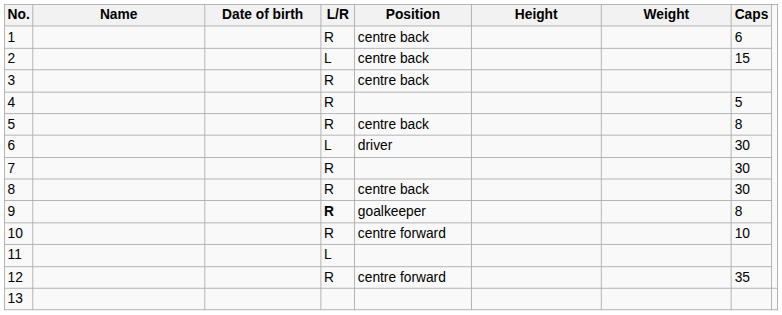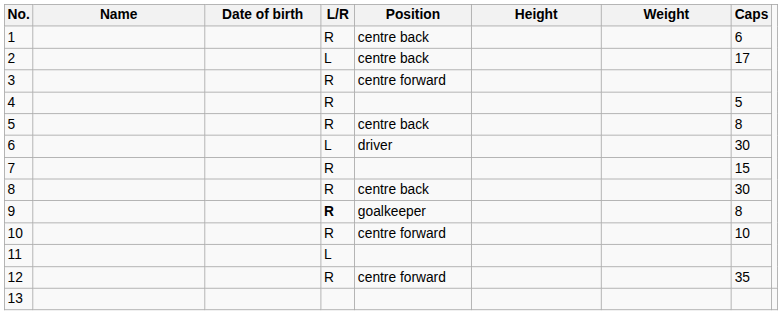2 | Caps: 15 -> 17
3 | Position: centre back -> centre forward
7 | Caps: 30 -> 15
